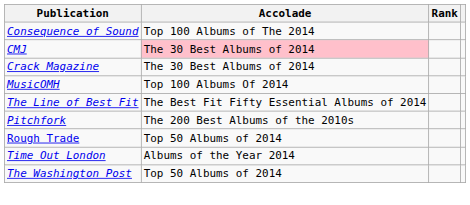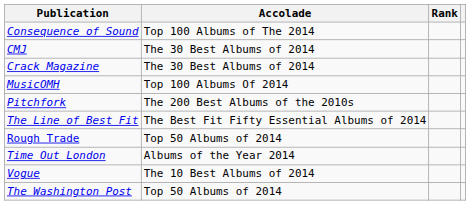CMJ | Accolade: pink background -> no background
rows swapped: The Line of Best Fit <-> Pitchfork
+ row: Vogue | The 10 Best Albums of 2014
